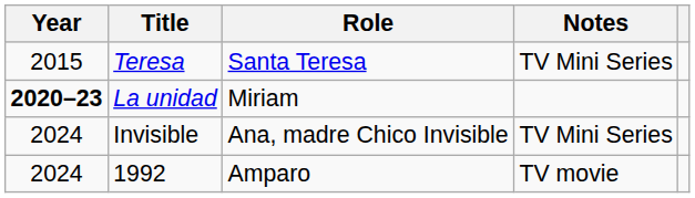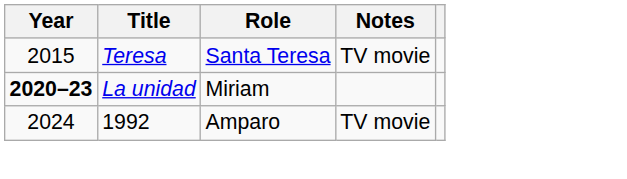Teresa | Notes: TV Mini Series -> TV movie
- row: 2024 | Invisible | Ana, madre Chico Invisible | TV Mini Series
